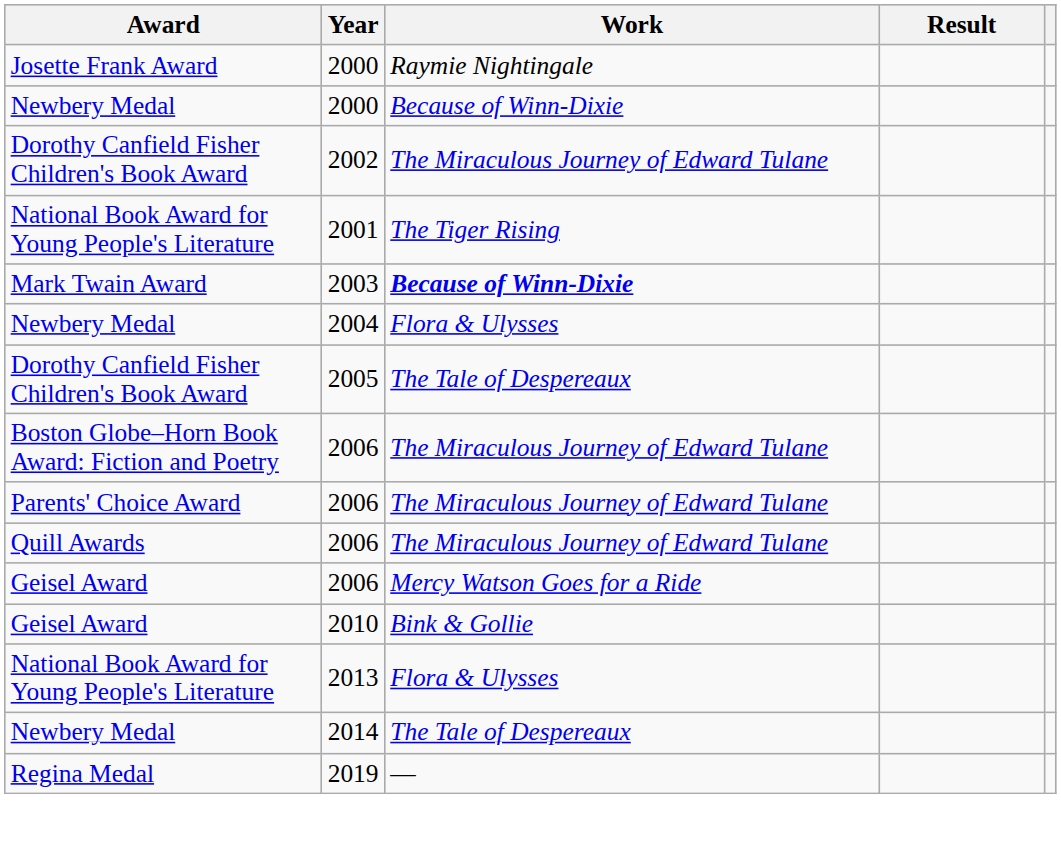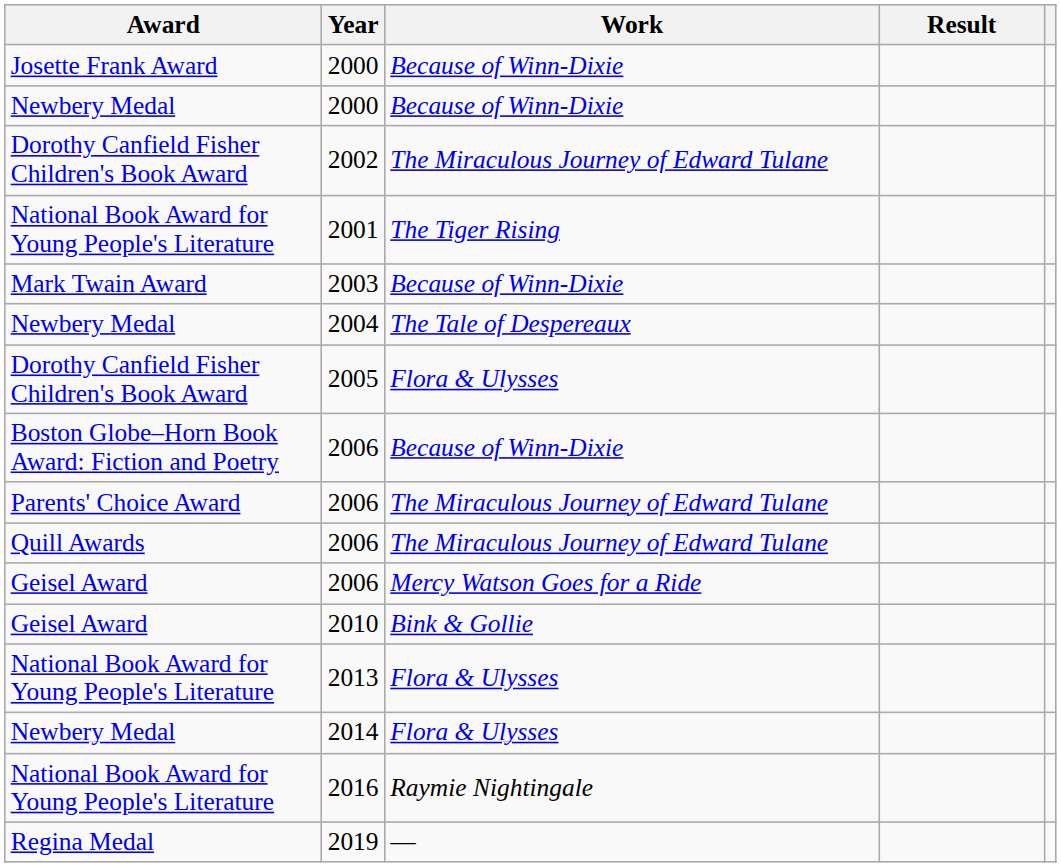Josette Frank Award / 2000 | Work: Raymie Nightingale -> Because of Winn-Dixie
2003 | Work: bold -> normal
2004 | Work: Flora & Ulysses -> The Tale of Despereaux
2005 | Work: The Tale of Despereaux -> Flora & Ulysses
Boston Globe–Horn Book Award: Fiction and Poetry / 2006 | Work: The Miraculous Journey of Edward Tulane -> Because of Winn-Dixie
2014 | Work: The Tale of Despereaux -> Flora & Ulysses
+ row: National Book Award for Young People's Literature | 2016 | Raymie Nightingale
